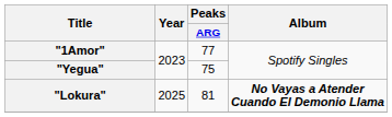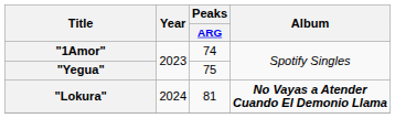"1Amor" | Peaks / ARG: 77 -> 74
"Lokura" | Year: 2025 -> 2024
